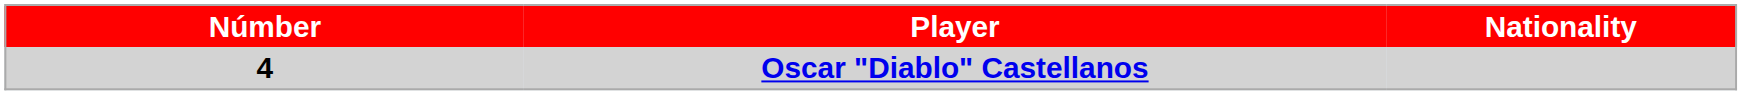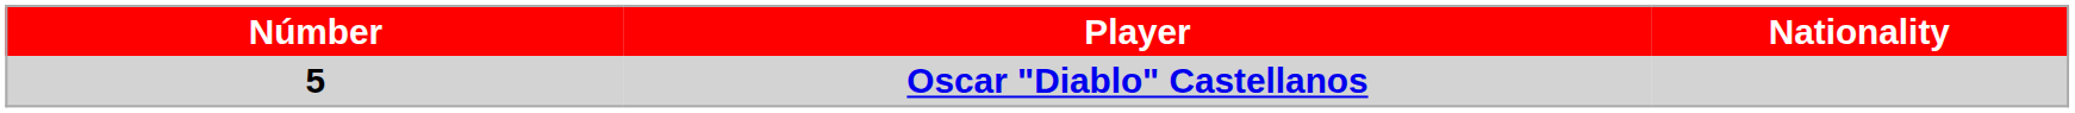Oscar "Diablo" Castellanos | Númber: 4 -> 5
